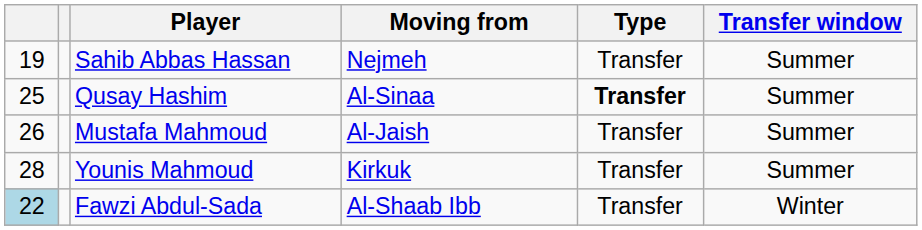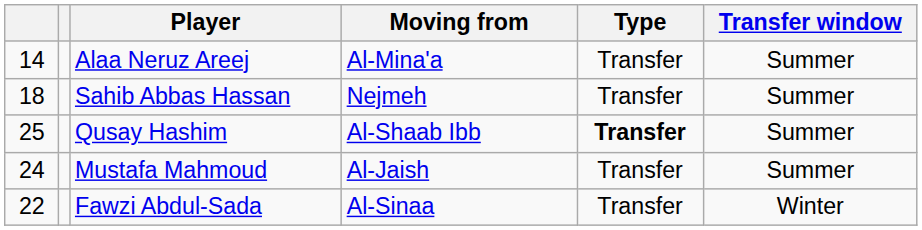+ row: 14 | Alaa Neruz Areej | Al-Mina'a | Transfer | Summer
Sahib Abbas Hassan | column 1: 19 -> 18
Qusay Hashim | Moving from: Al-Sinaa -> Al-Shaab Ibb
Mustafa Mahmoud | column 1: 26 -> 24
- row: 28 | Younis Mahmoud | Kirkuk | Transfer | Summer
Fawzi Abdul-Sada | column 1: lightblue background -> no background
Fawzi Abdul-Sada | Moving from: Al-Shaab Ibb -> Al-Sinaa
